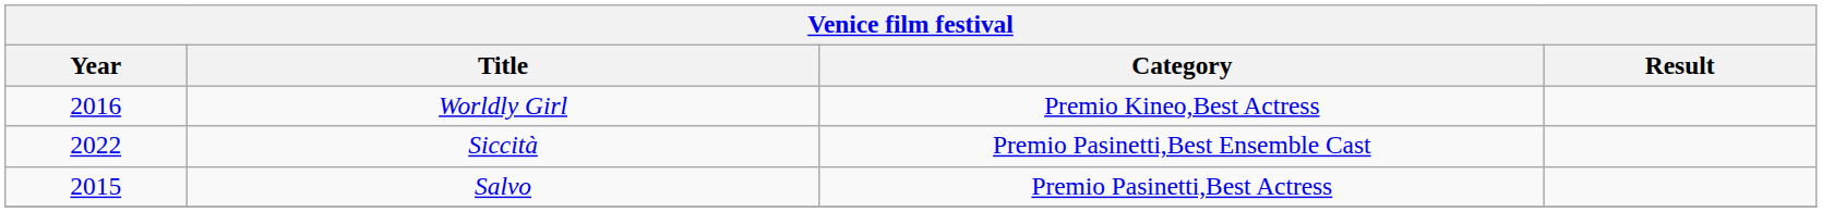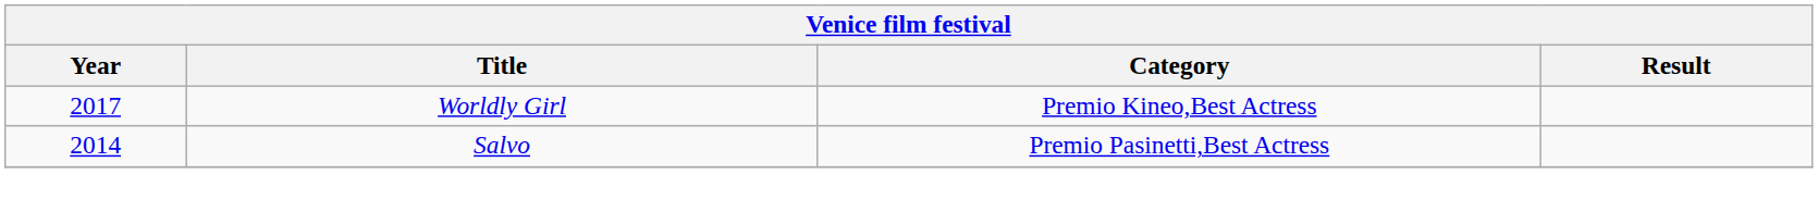Worldly Girl | Year: 2016 -> 2017
- row: 2022 | Siccità | Premio Pasinetti,Best Ensemble Cast
Salvo | Year: 2015 -> 2014
